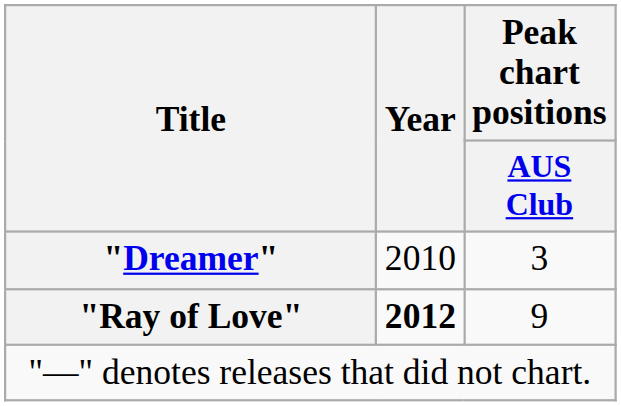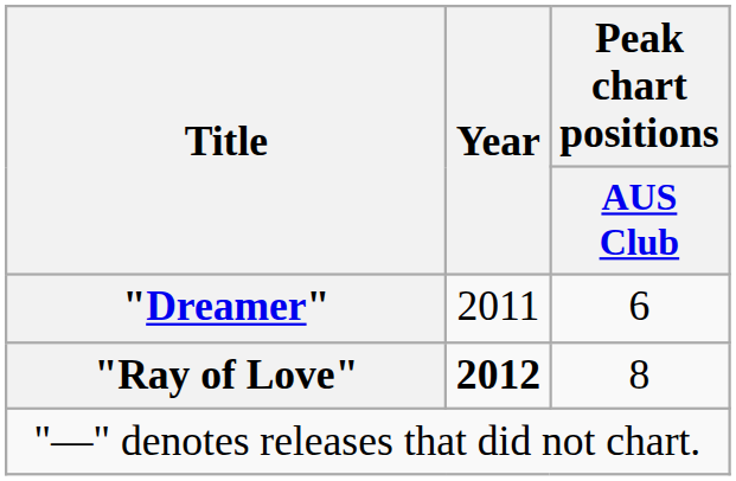"Dreamer" | Year: 2010 -> 2011
"Dreamer" | Peak chart positions / AUS Club: 3 -> 6
"Ray of Love" | Peak chart positions / AUS Club: 9 -> 8
